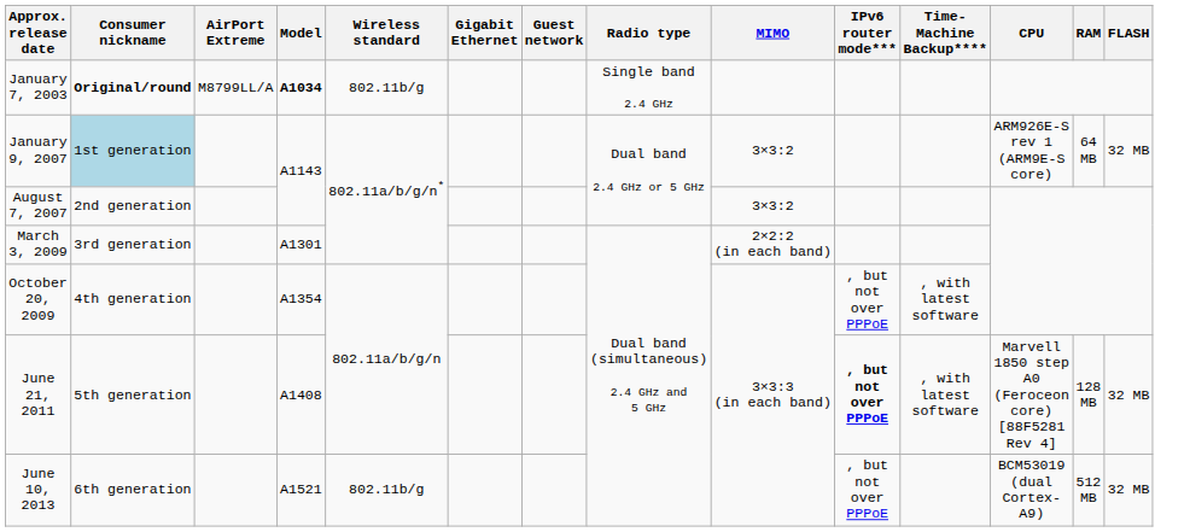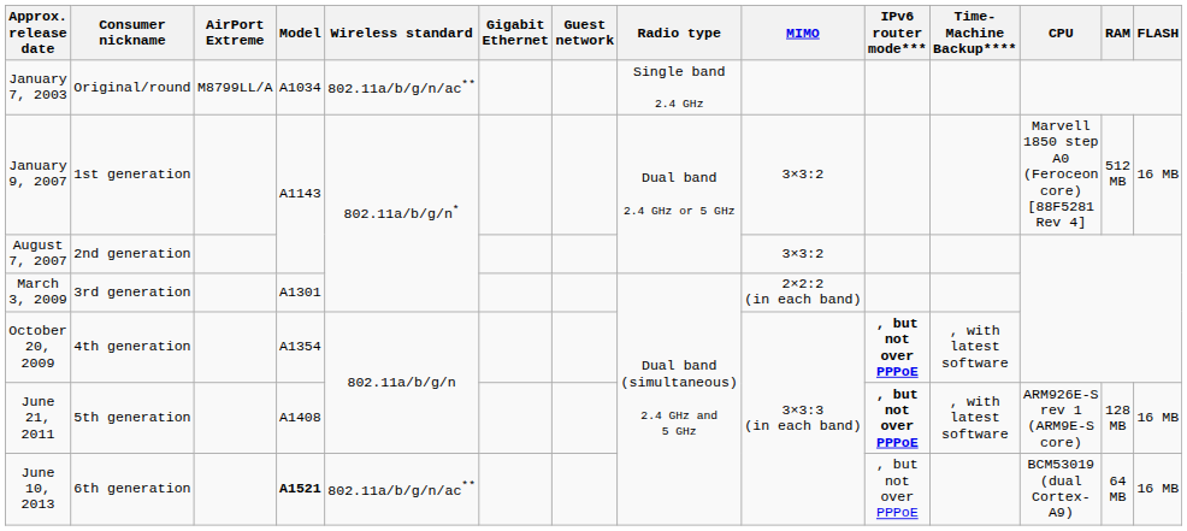January 7, 2003 | Consumer nickname: bold -> normal
January 7, 2003 | Model: bold -> normal
January 7, 2003 | Wireless standard: 802.11b/g -> 802.11a/b/g/n/ac**
January 9, 2007 | Consumer nickname: lightblue background -> no background
January 9, 2007 | CPU: ARM926E-S rev 1 (ARM9E-S core) -> Marvell 1850 step A0 (Feroceon core) [88F5281 Rev 4]
January 9, 2007 | RAM: 64 MB -> 512 MB
January 9, 2007 | FLASH: 32 MB -> 16 MB
October 20, 2009 | IPv6 router mode***: normal -> bold
June 21, 2011 | CPU: Marvell 1850 step A0 (Feroceon core) [88F5281 Rev 4] -> ARM926E-S rev 1 (ARM9E-S core)
June 21, 2011 | FLASH: 32 MB -> 16 MB
June 10, 2013 | Model: normal -> bold
June 10, 2013 | Wireless standard: 802.11b/g -> 802.11a/b/g/n/ac**
June 10, 2013 | RAM: 512 MB -> 64 MB
June 10, 2013 | FLASH: 32 MB -> 16 MB
